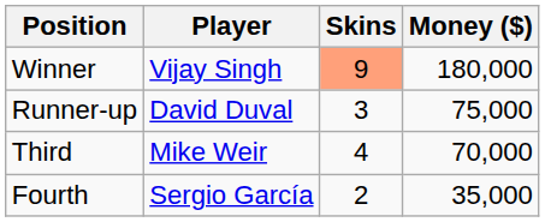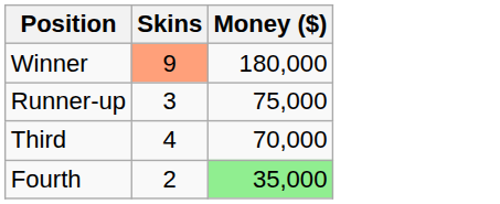- column: Player | Vijay Singh | David Duval | Mike Weir | Sergio García
Fourth | Money ($): no background -> lightgreen background
